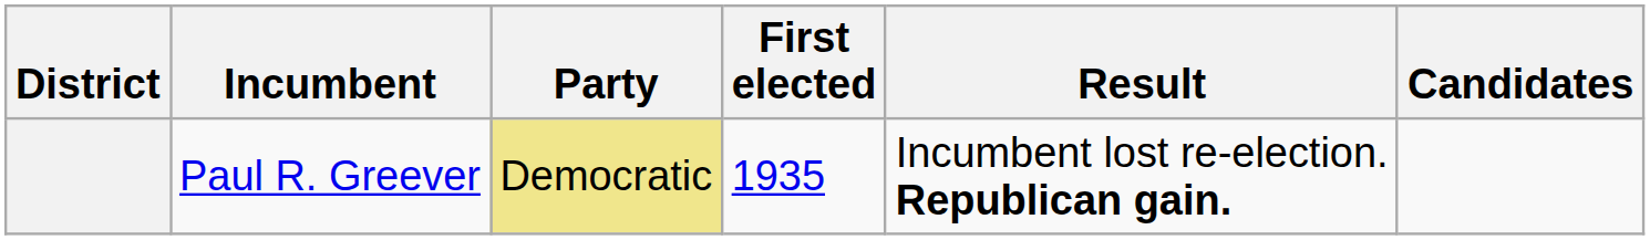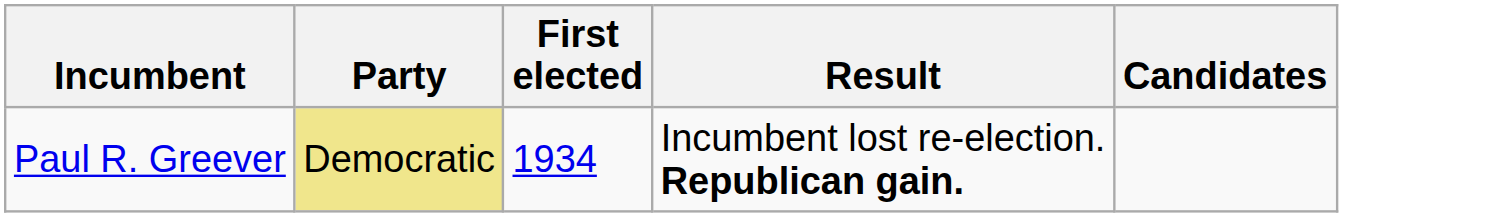- column: District
Paul R. Greever | First elected: 1935 -> 1934
